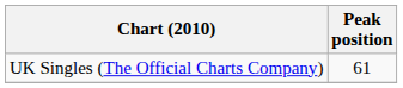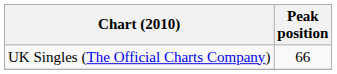UK Singles (The Official Charts Company) | Peak position: 61 -> 66
